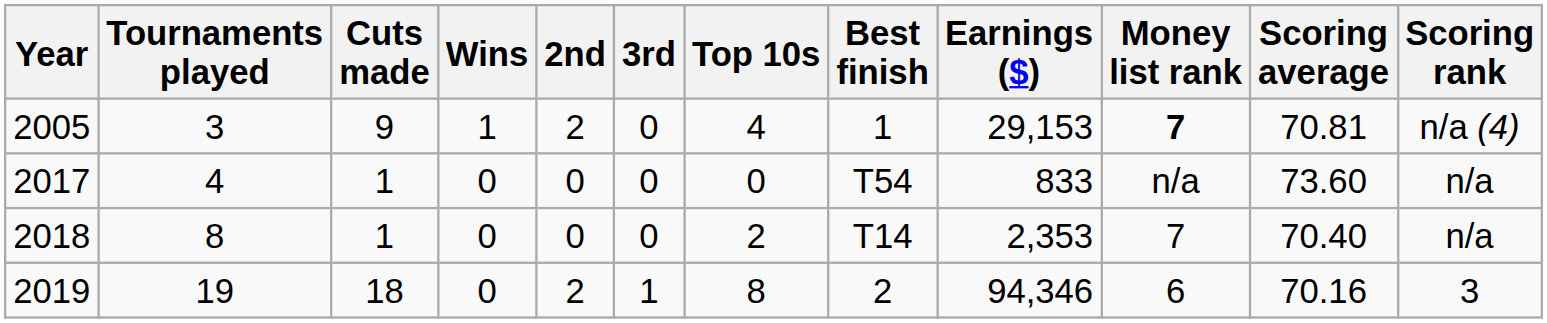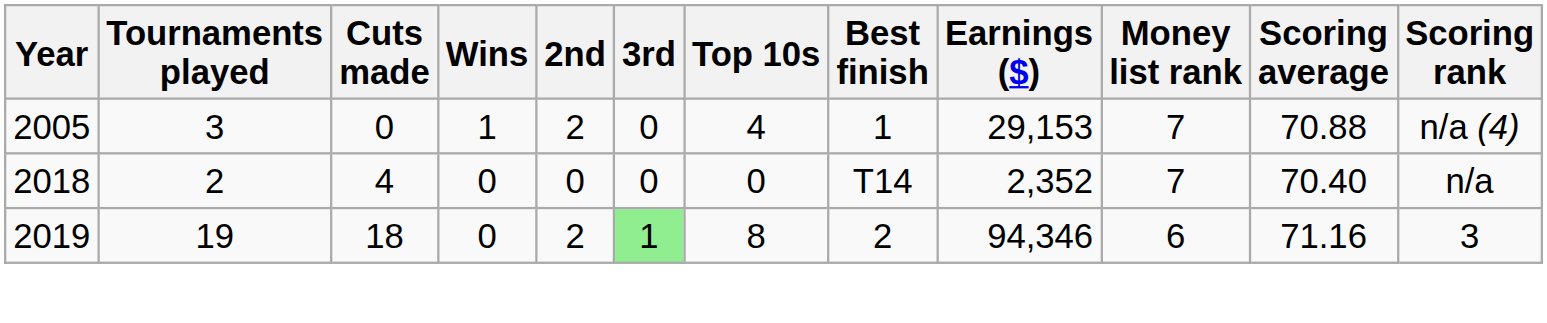2005 | Cuts made: 9 -> 0
2005 | Money list rank: bold -> normal
2005 | Scoring average: 70.81 -> 70.88
- row: 2017 | 4 | 1 | 0 | 0 | 0 | 0 | T54 | 833 | n/a | 73.60 | n/a
2018 | Tournaments played: 8 -> 2
2018 | Cuts made: 1 -> 4
2018 | Top 10s: 2 -> 0
2018 | Earnings ($): 2,353 -> 2,352
2019 | 3rd: no background -> lightgreen background
2019 | Scoring average: 70.16 -> 71.16
